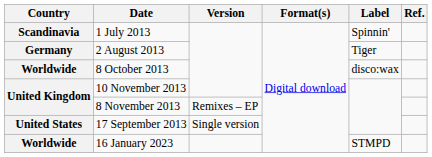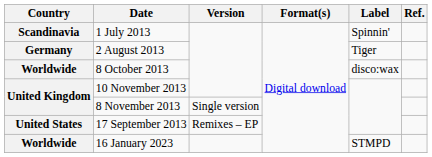8 November 2013 | Version: Remixes – EP -> Single version
17 September 2013 | Version: Single version -> Remixes – EP
